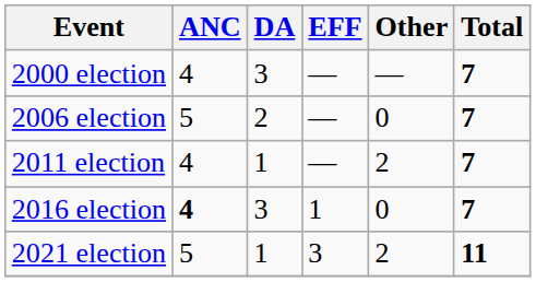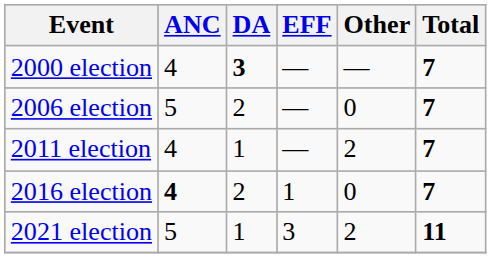2000 election | DA: normal -> bold
2016 election | DA: 3 -> 2
